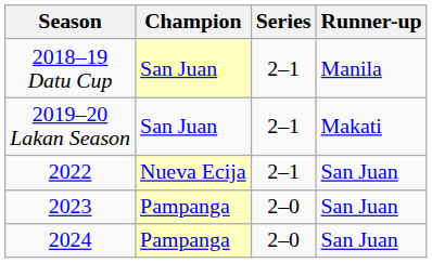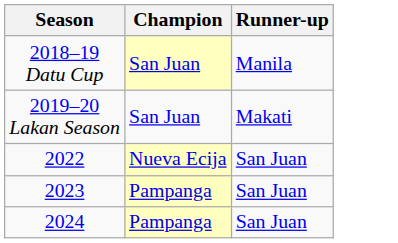- column: Series | 2–1 | 2–1 | 2–1 | 2–0 | 2–0
